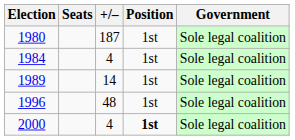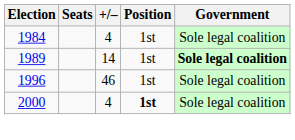- row: 1980 | 187 | 1st | Sole legal coalition
1989 | Government: normal -> bold
1996 | +/–: 48 -> 46
